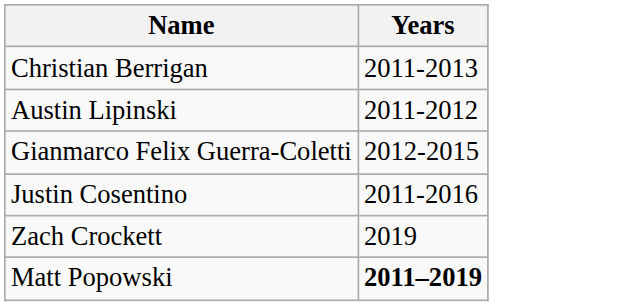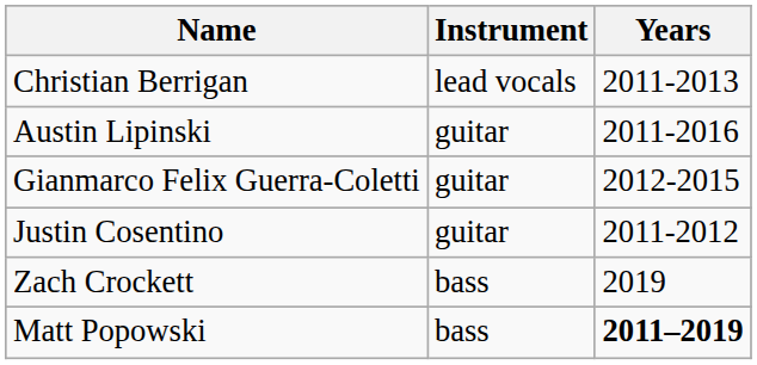+ column: Instrument | lead vocals | guitar | guitar | guitar | bass | bass
Austin Lipinski | Years: 2011-2012 -> 2011-2016
Justin Cosentino | Years: 2011-2016 -> 2011-2012
